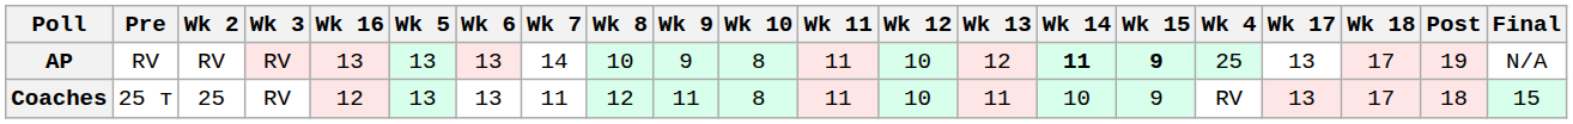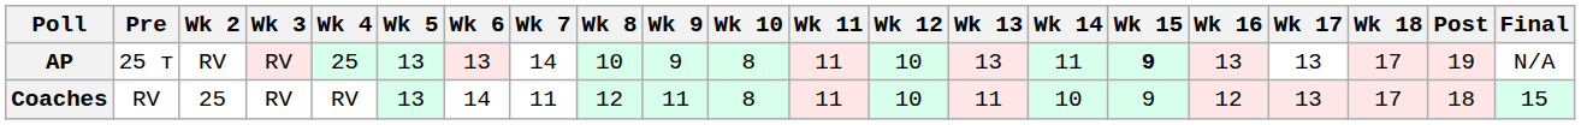columns swapped: Wk 4 <-> Wk 16
AP | Pre: RV -> 25 т
AP | Wk 13: 12 -> 13
AP | Wk 14: bold -> normal
Coaches | Pre: 25 т -> RV
Coaches | Wk 6: 13 -> 14
